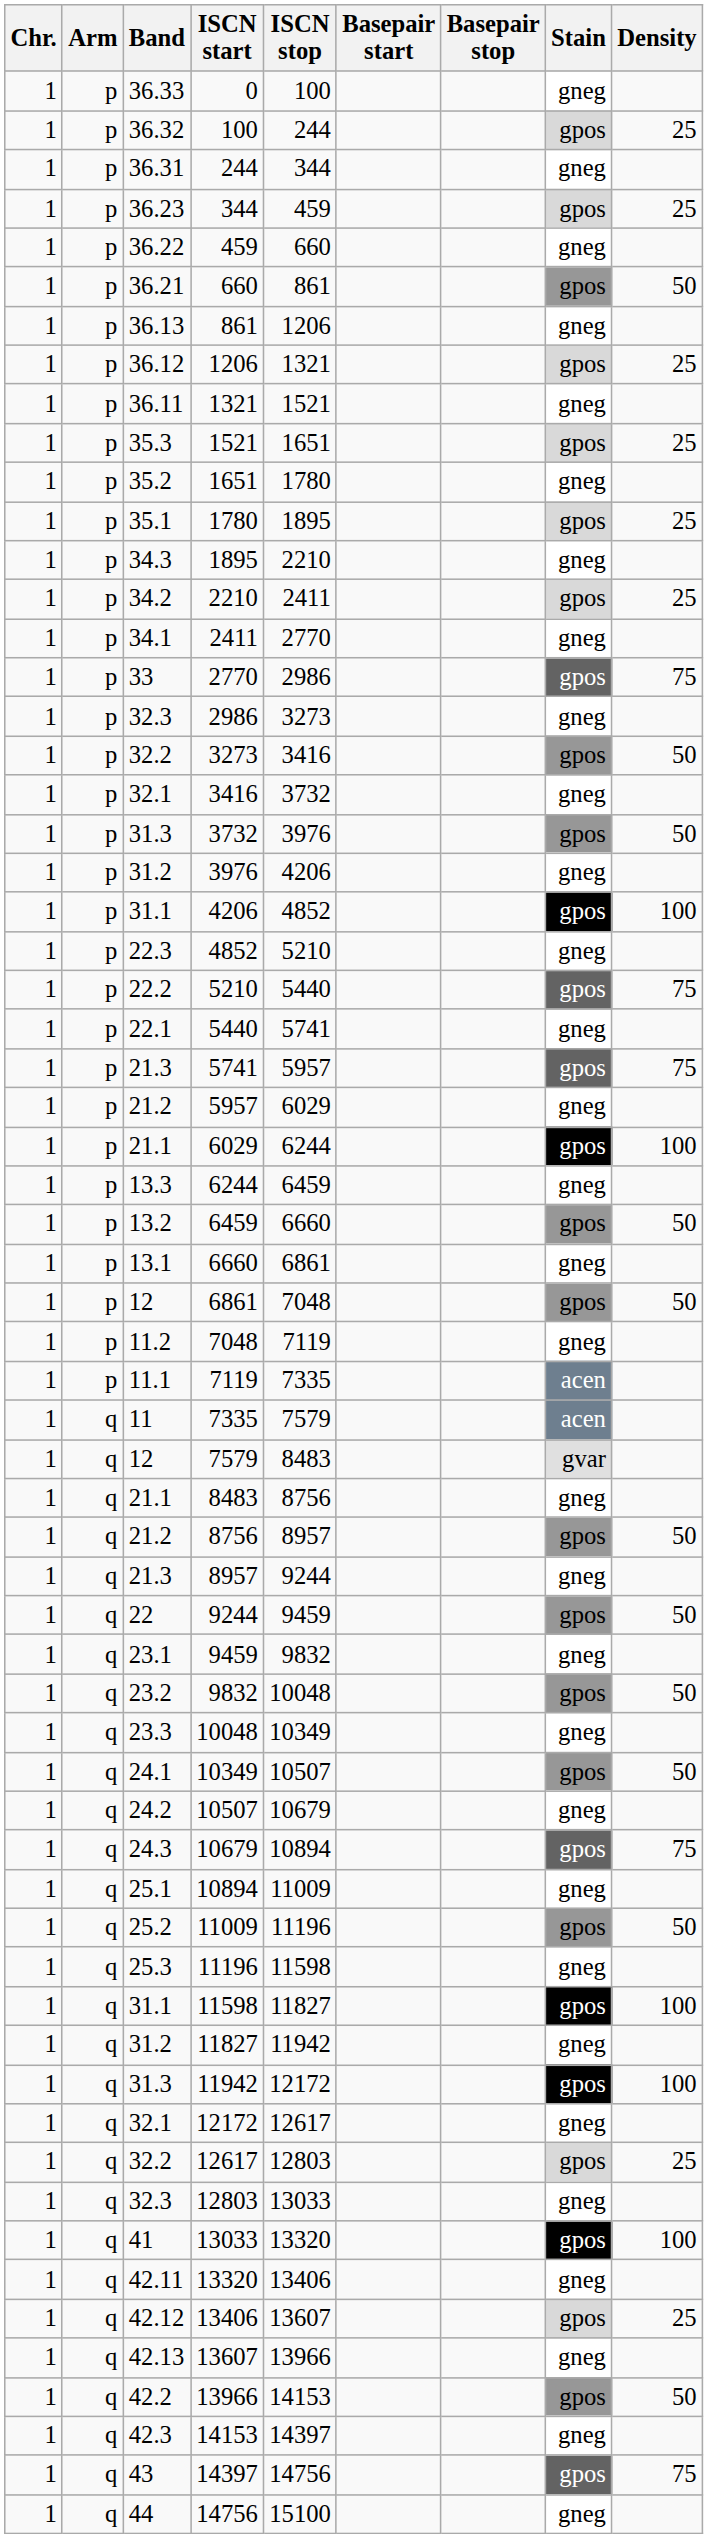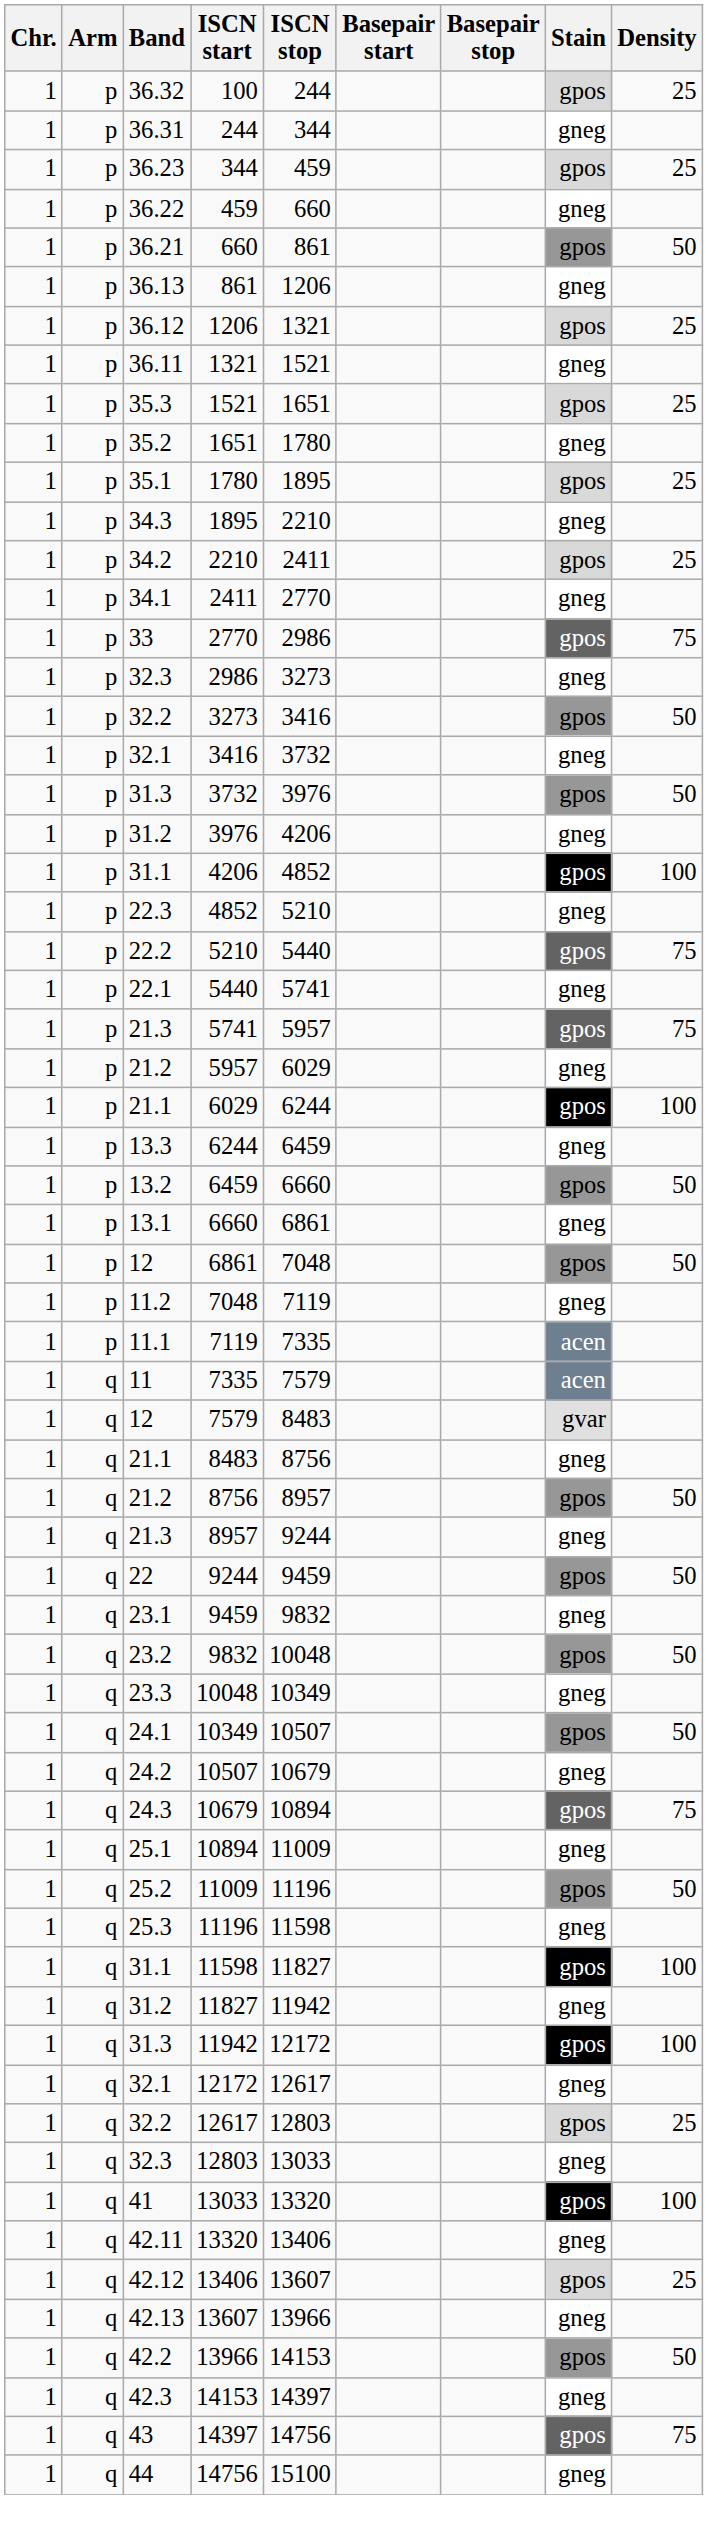- row: 1 | p | 36.33 | 0 | 100 | gneg
